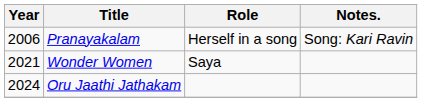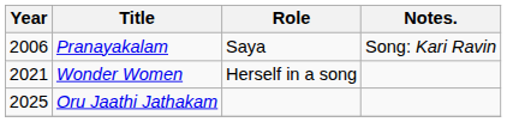Pranayakalam | Role: Herself in a song -> Saya
Wonder Women | Role: Saya -> Herself in a song
Oru Jaathi Jathakam | Year: 2024 -> 2025
